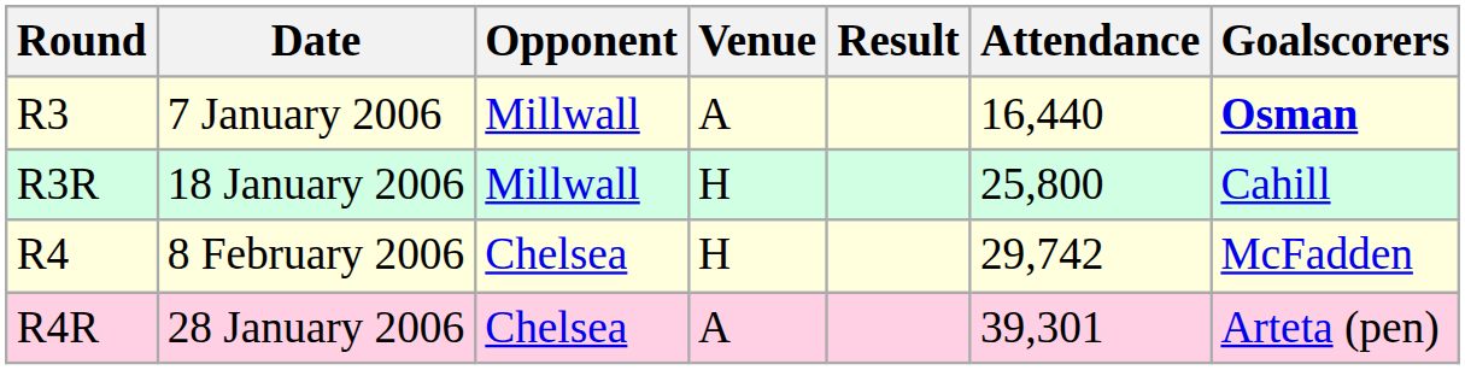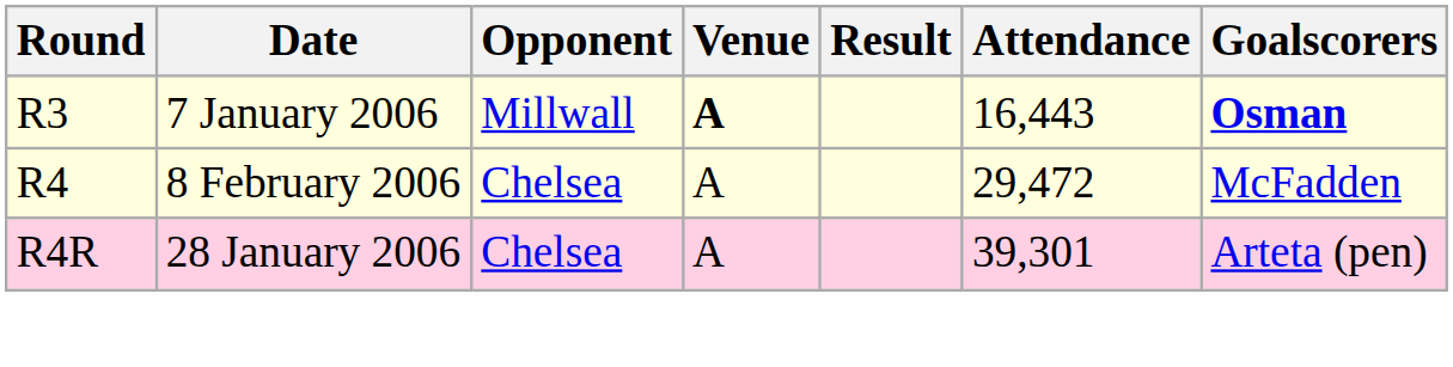R3 | Venue: normal -> bold
R3 | Attendance: 16,440 -> 16,443
- row: R3R | 18 January 2006 | Millwall | H | 25,800 | Cahill
R4 | Venue: H -> A
R4 | Attendance: 29,742 -> 29,472
